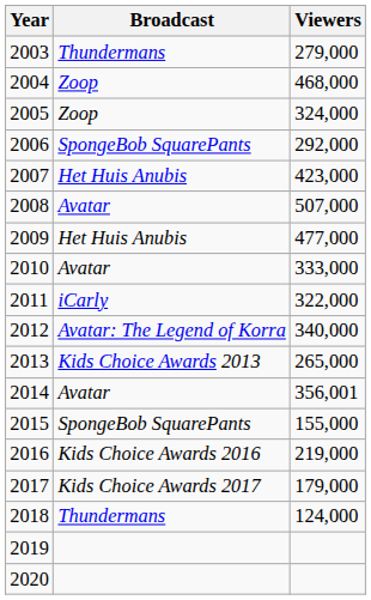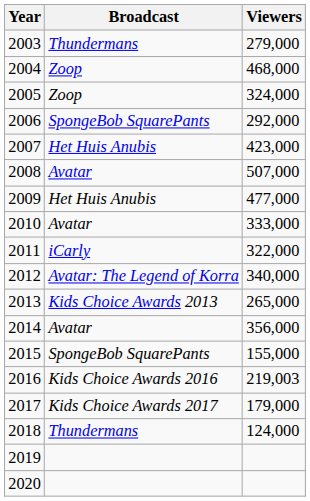2014 | Viewers: 356,001 -> 356,000
2016 | Viewers: 219,000 -> 219,003
